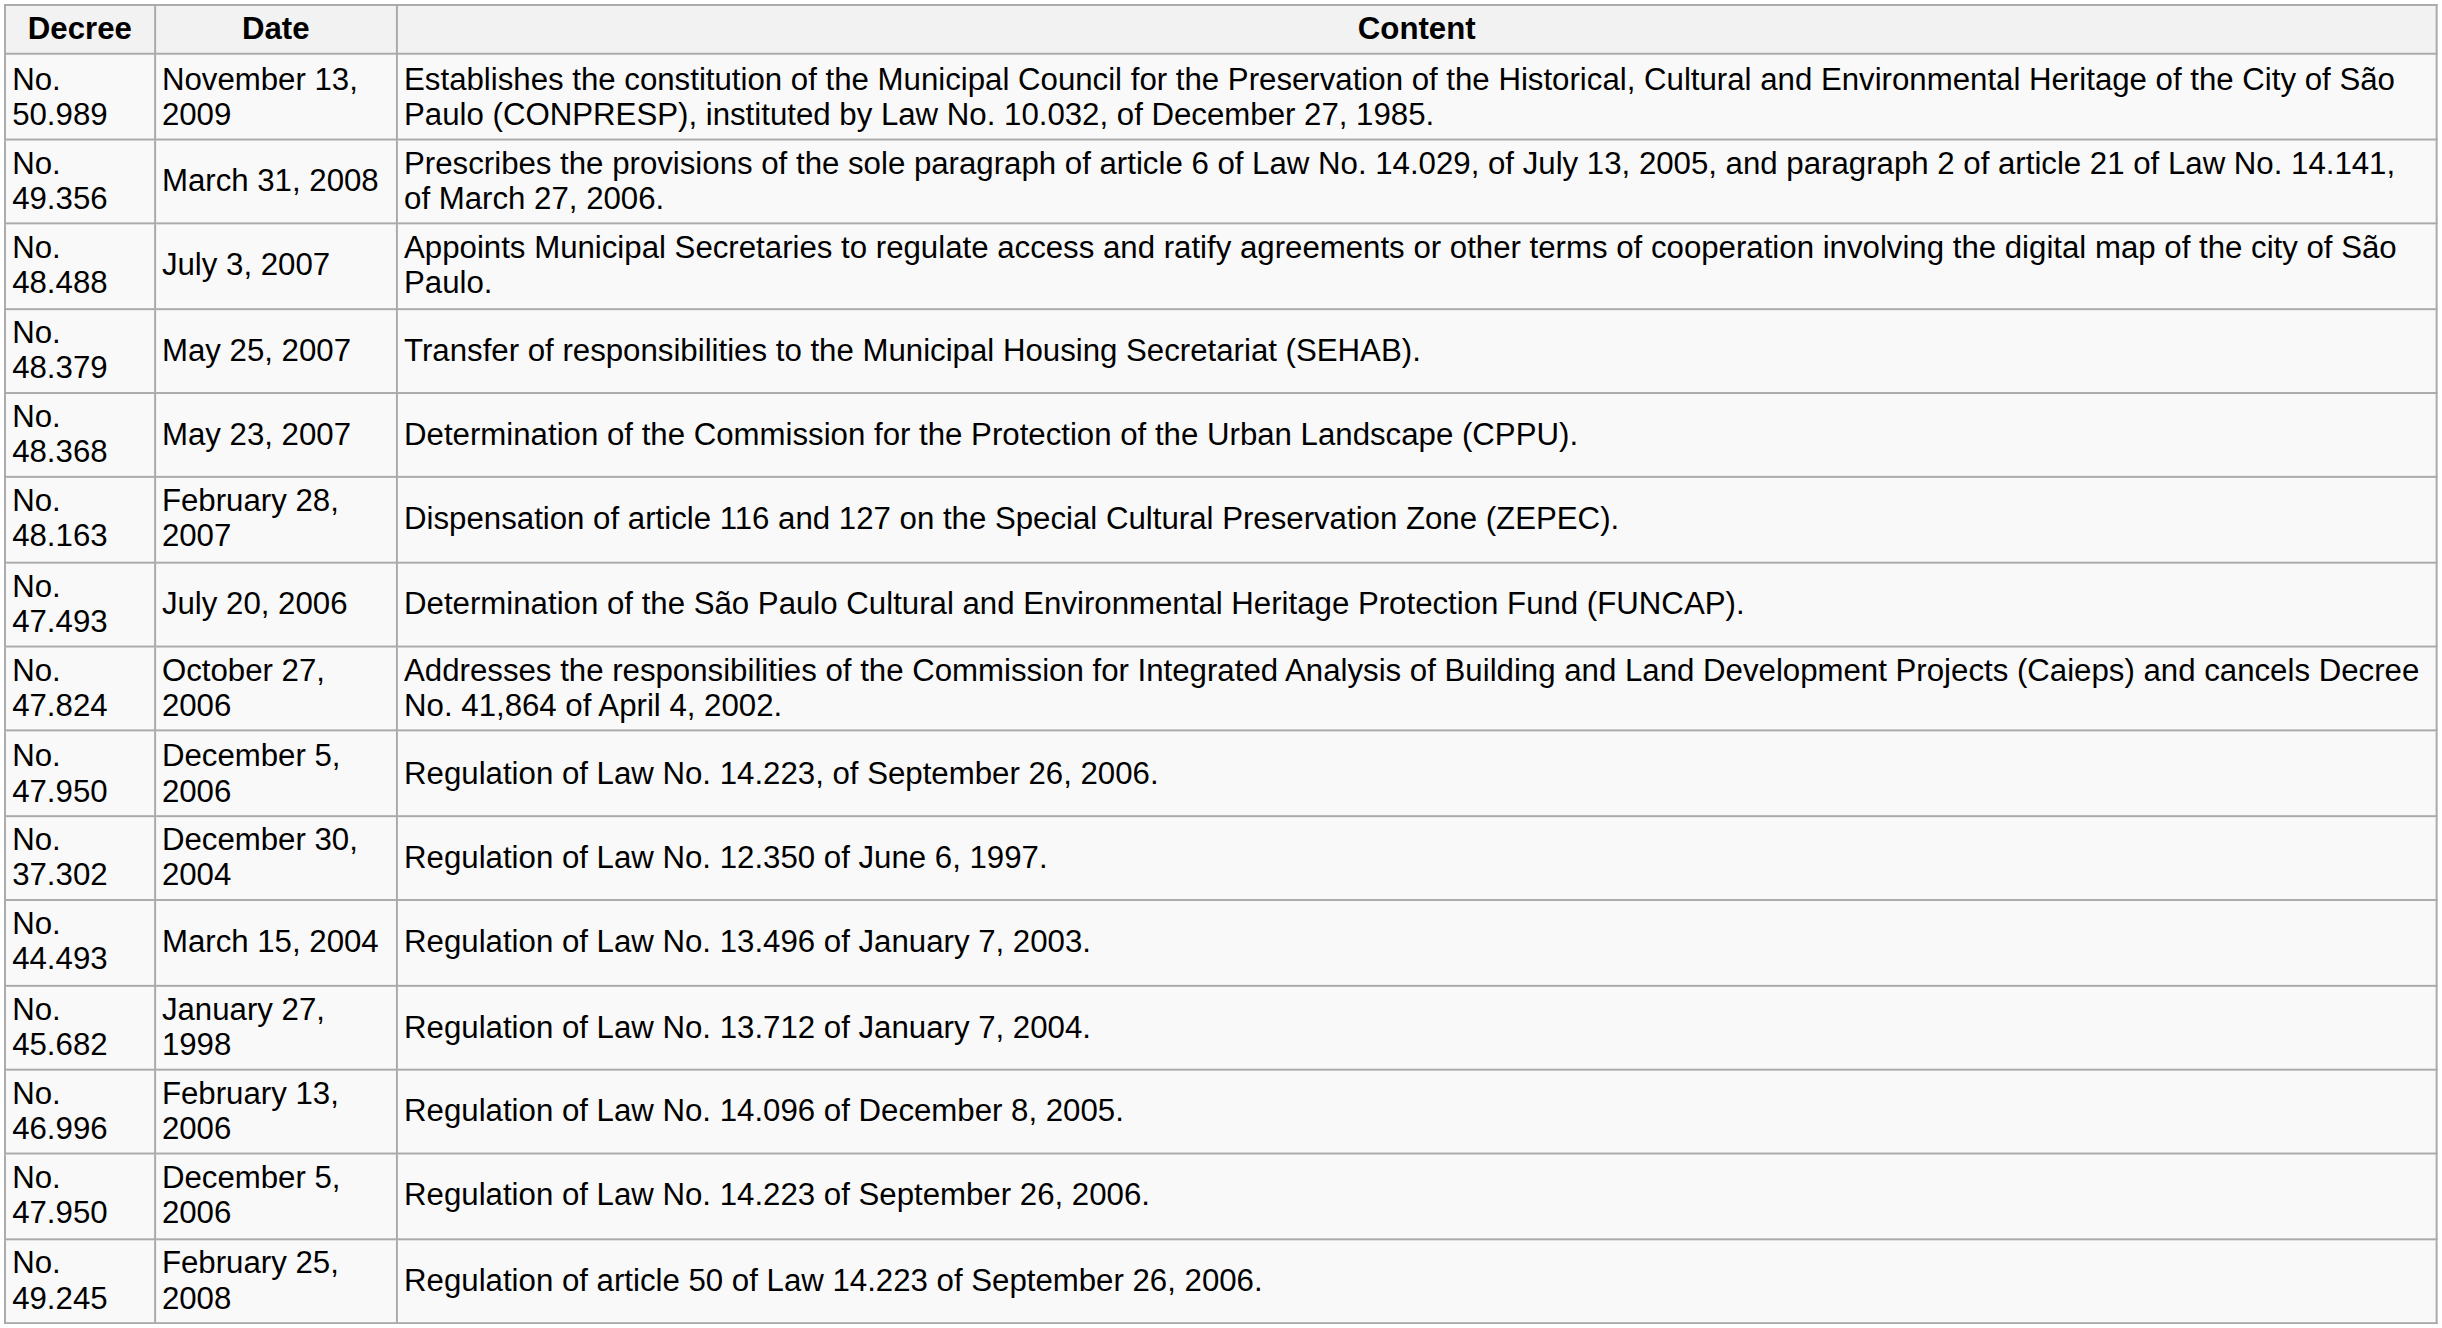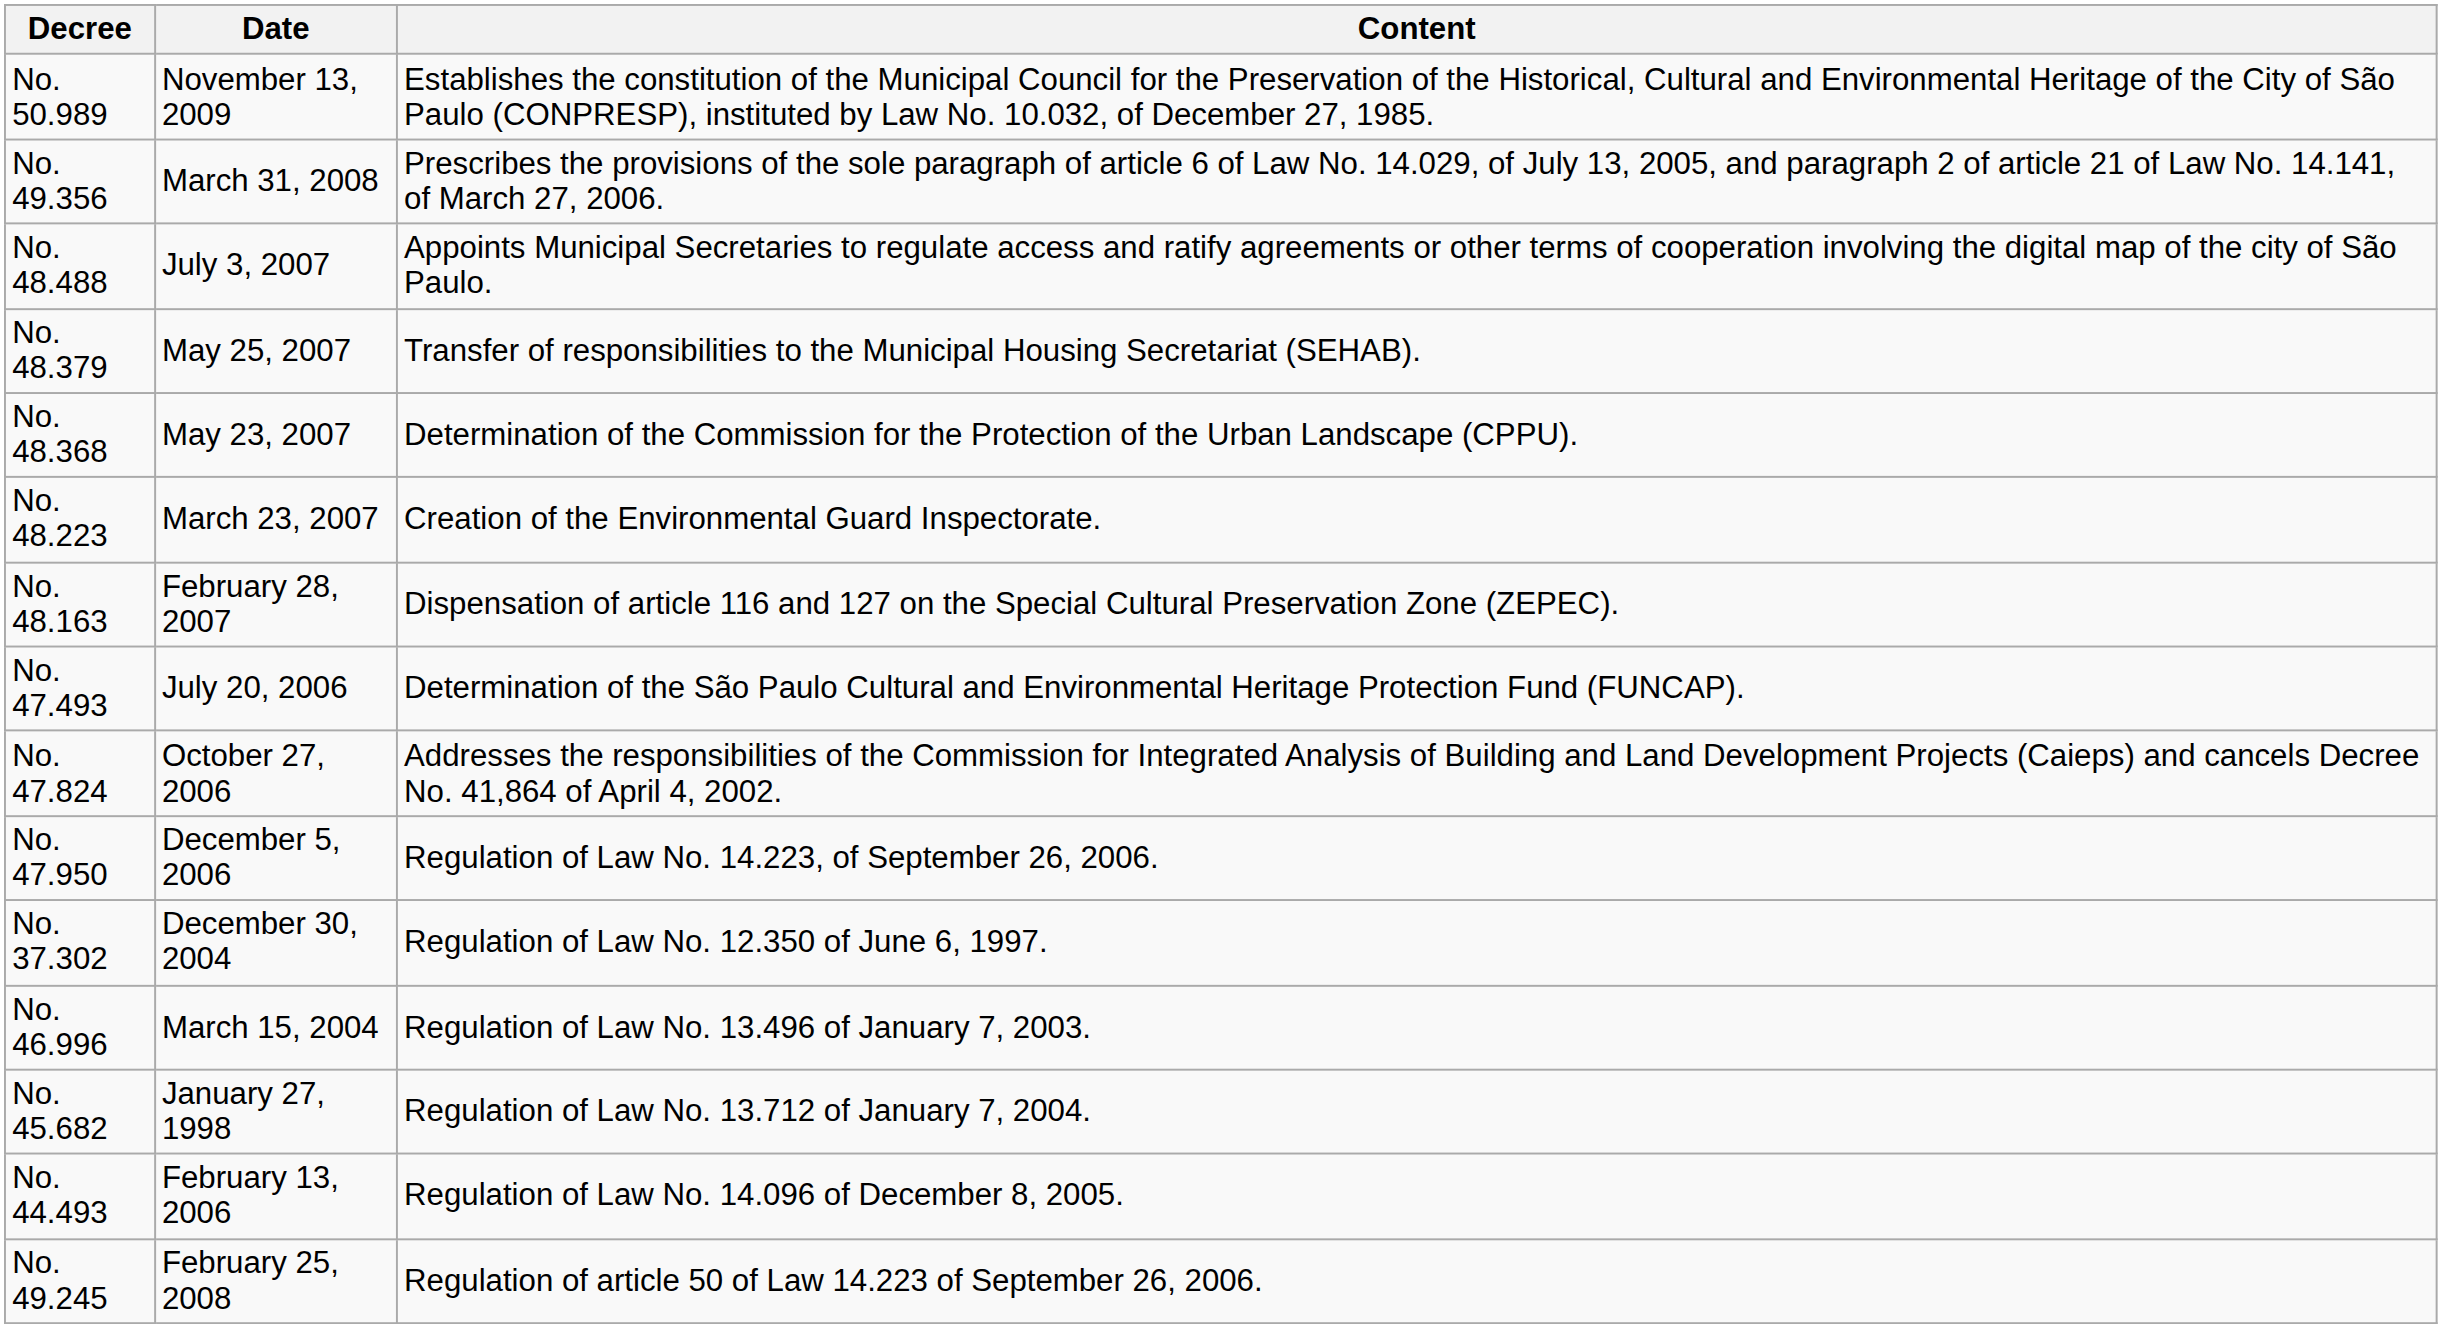+ row: No. 48.223 | March 23, 2007 | Creation of the Environmental Guard Inspectorate.
Regulation of Law No. 13.496 of January 7, 2003. | Decree: No. 44.493 -> No. 46.996
Regulation of Law No. 14.096 of December 8, 2005. | Decree: No. 46.996 -> No. 44.493
- row: No. 47.950 | December 5, 2006 | Regulation of Law No. 14.223 of September 26, 2006.
